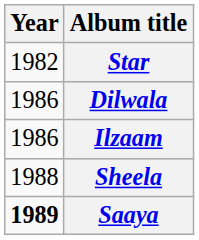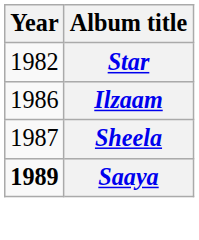- row: 1986 | Dilwala
Sheela | Year: 1988 -> 1987
